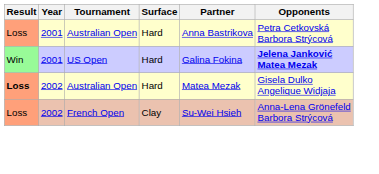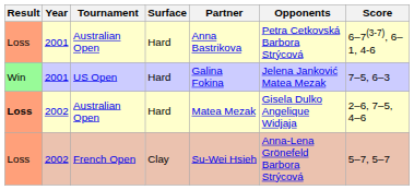+ column: Score | 6–7(3-7), 6–1, 4-6 | 7–5, 6–3 | 2–6, 7–5, 4–6 | 5–7, 5–7
US Open | Opponents: bold -> normal
